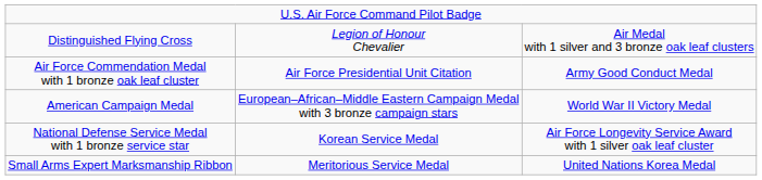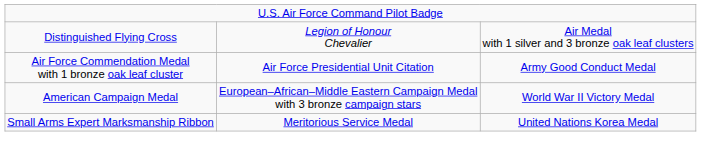- row: National Defense Service Medal with 1 bronze service star | Korean Service Medal | Air Force Longevity Service Award with 1 silver oak leaf cluster
